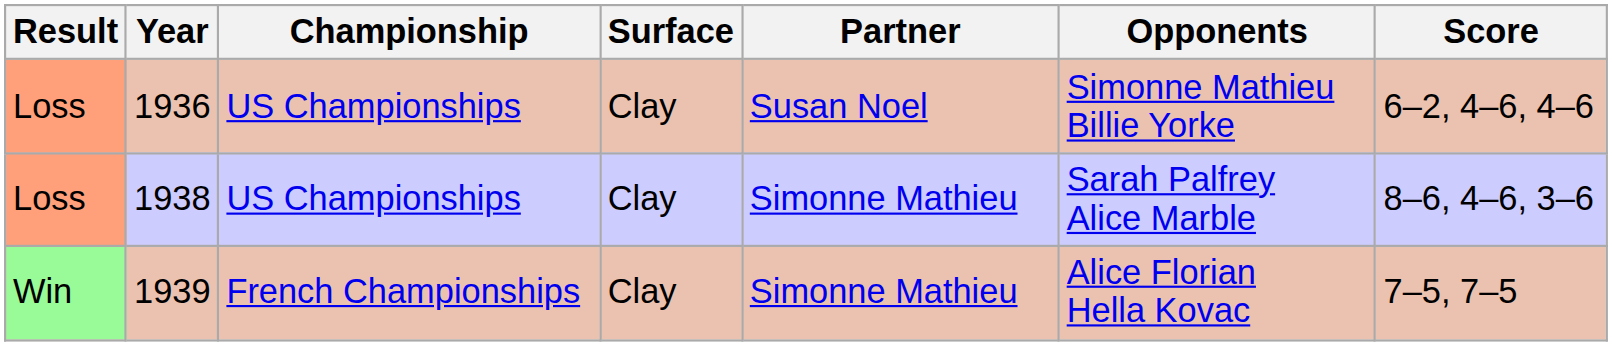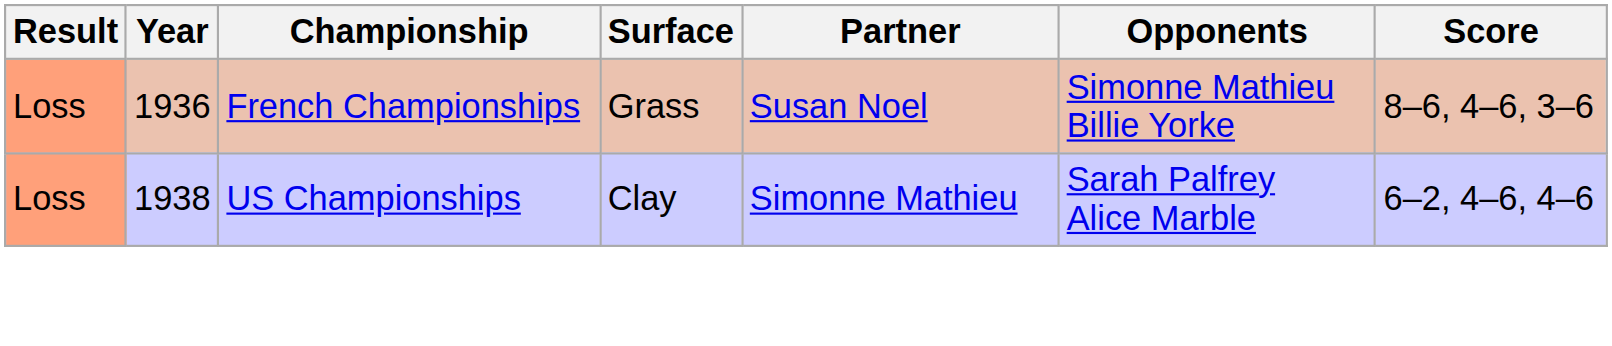1936 | Championship: US Championships -> French Championships
1936 | Surface: Clay -> Grass
1936 | Score: 6–2, 4–6, 4–6 -> 8–6, 4–6, 3–6
1938 | Score: 8–6, 4–6, 3–6 -> 6–2, 4–6, 4–6
- row: Win | 1939 | French Championships | Clay | Simonne Mathieu | Alice Florian Hella Kovac | 7–5, 7–5
